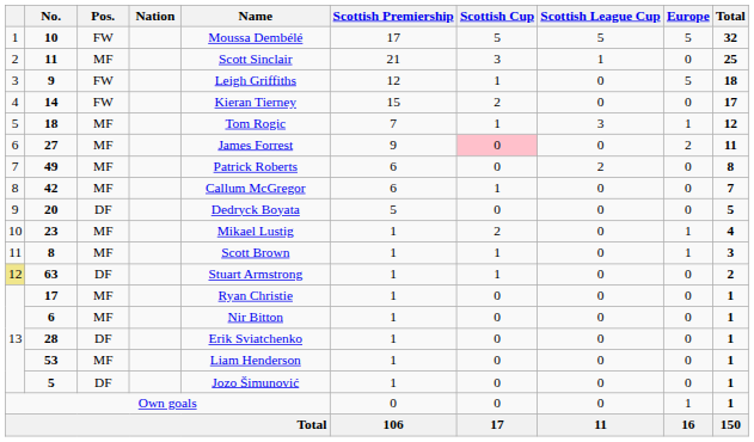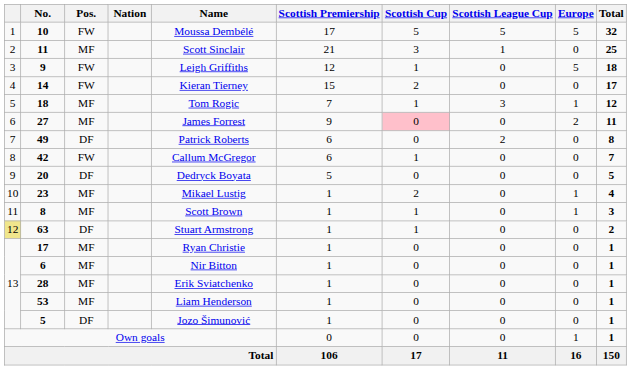49 | Pos.: MF -> DF
42 | Pos.: MF -> FW
28 | Pos.: DF -> MF
